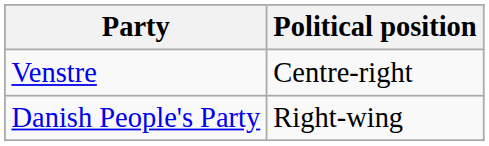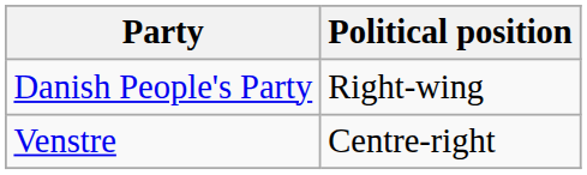rows swapped: Danish People's Party <-> Venstre
